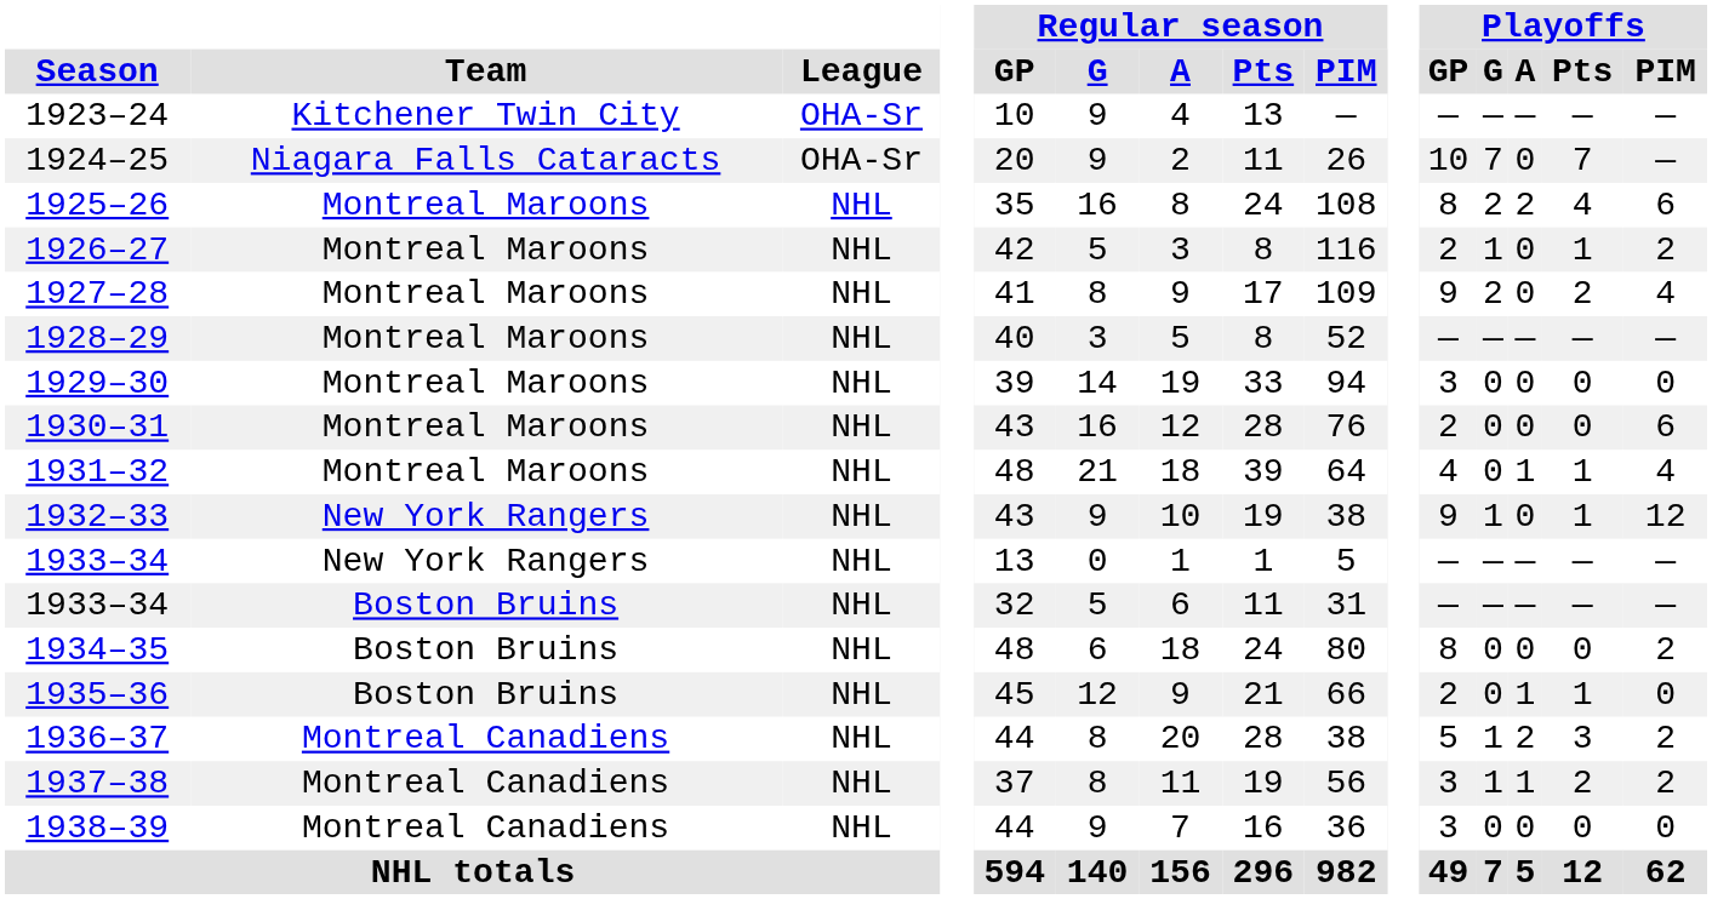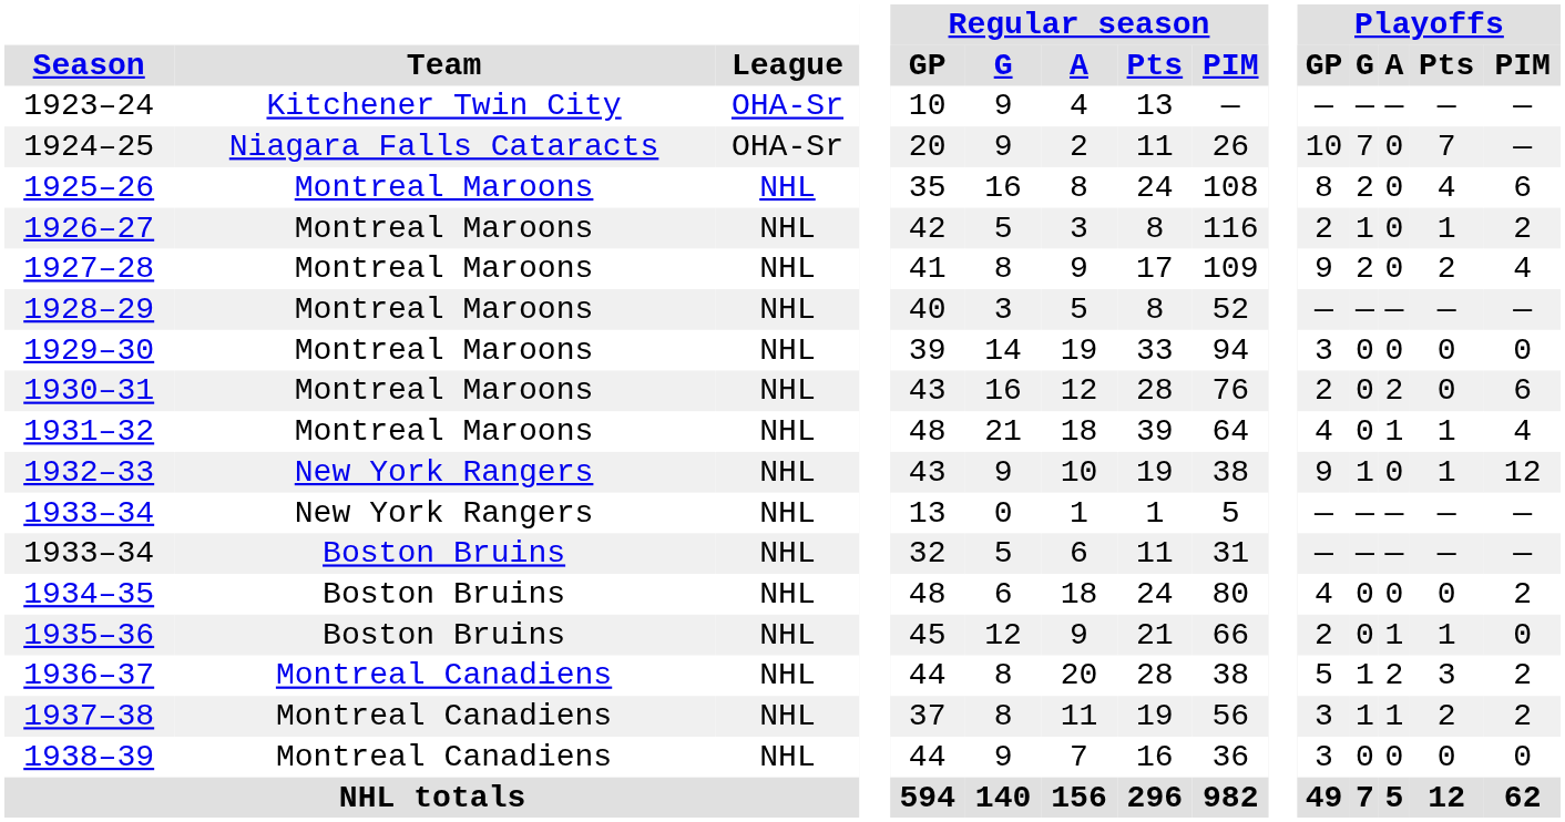1925–26 | Playoffs / A: 2 -> 0
1930–31 | Playoffs / A: 0 -> 2
1934–35 | Playoffs / GP: 8 -> 4
